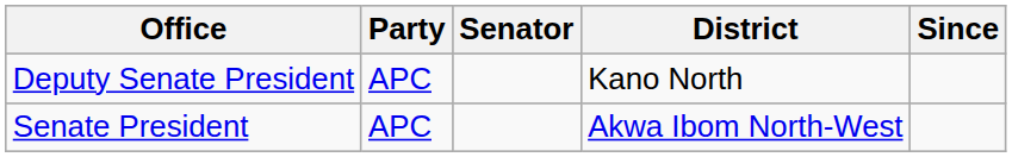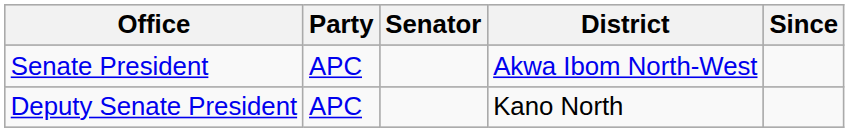rows swapped: Senate President <-> Deputy Senate President
